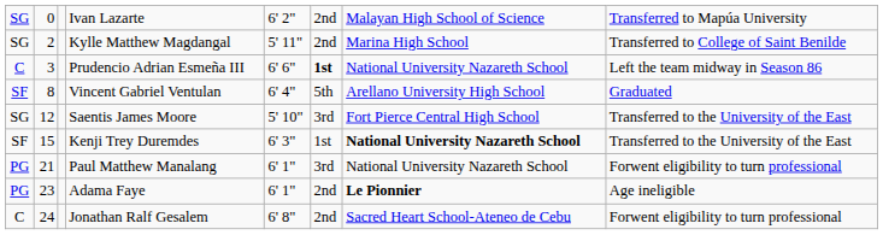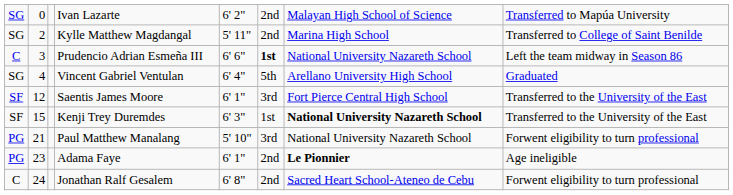Vincent Gabriel Ventulan | column 1: SF -> SG
Vincent Gabriel Ventulan | column 2: 8 -> 4
Saentis James Moore | column 1: SG -> SF
Saentis James Moore | column 5: 5' 10" -> 6' 1"
Paul Matthew Manalang | column 5: 6' 1" -> 5' 10"
